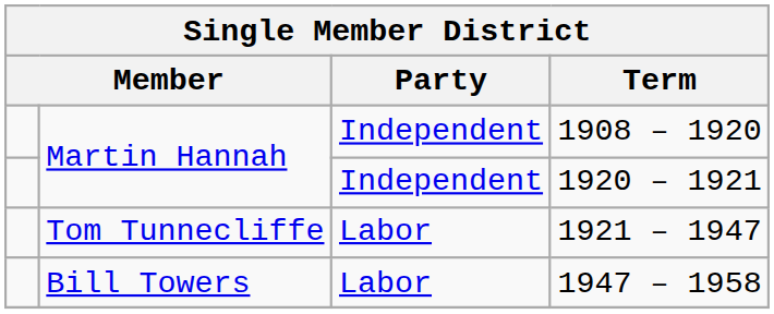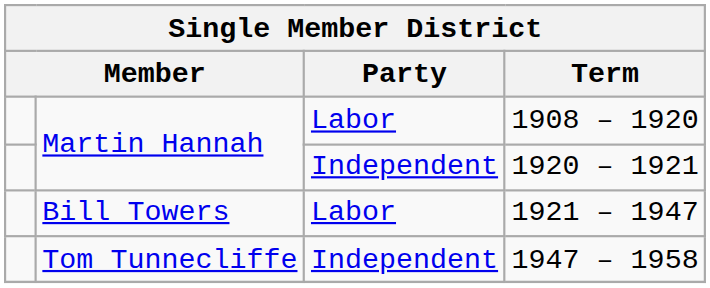1908 – 1920 | Party: Independent -> Labor
1921 – 1947 | column 2: Tom Tunnecliffe -> Bill Towers
1947 – 1958 | column 2: Bill Towers -> Tom Tunnecliffe
1947 – 1958 | Party: Labor -> Independent
